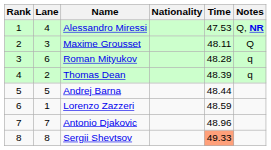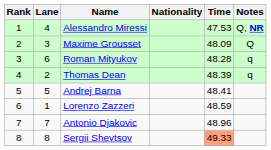Maxime Grousset | Time: 48.11 -> 48.09
Andrej Barna | Time: 48.44 -> 48.41
